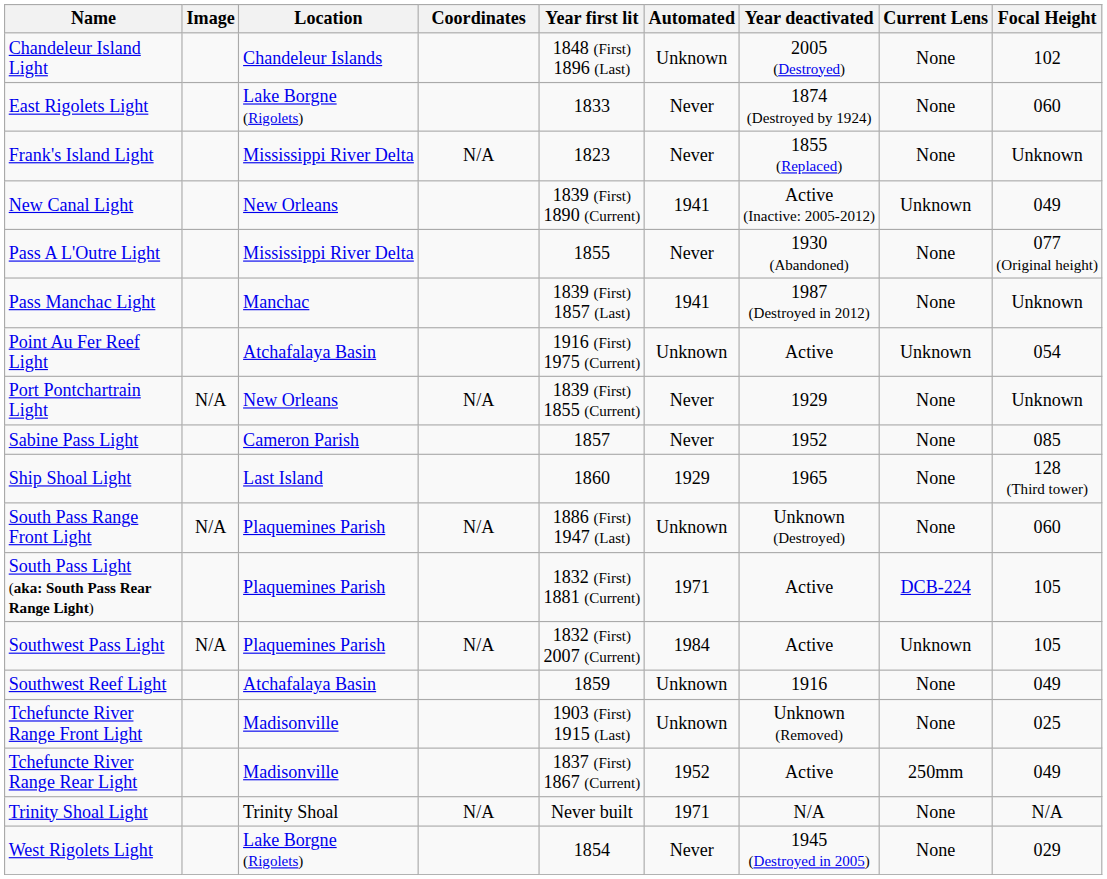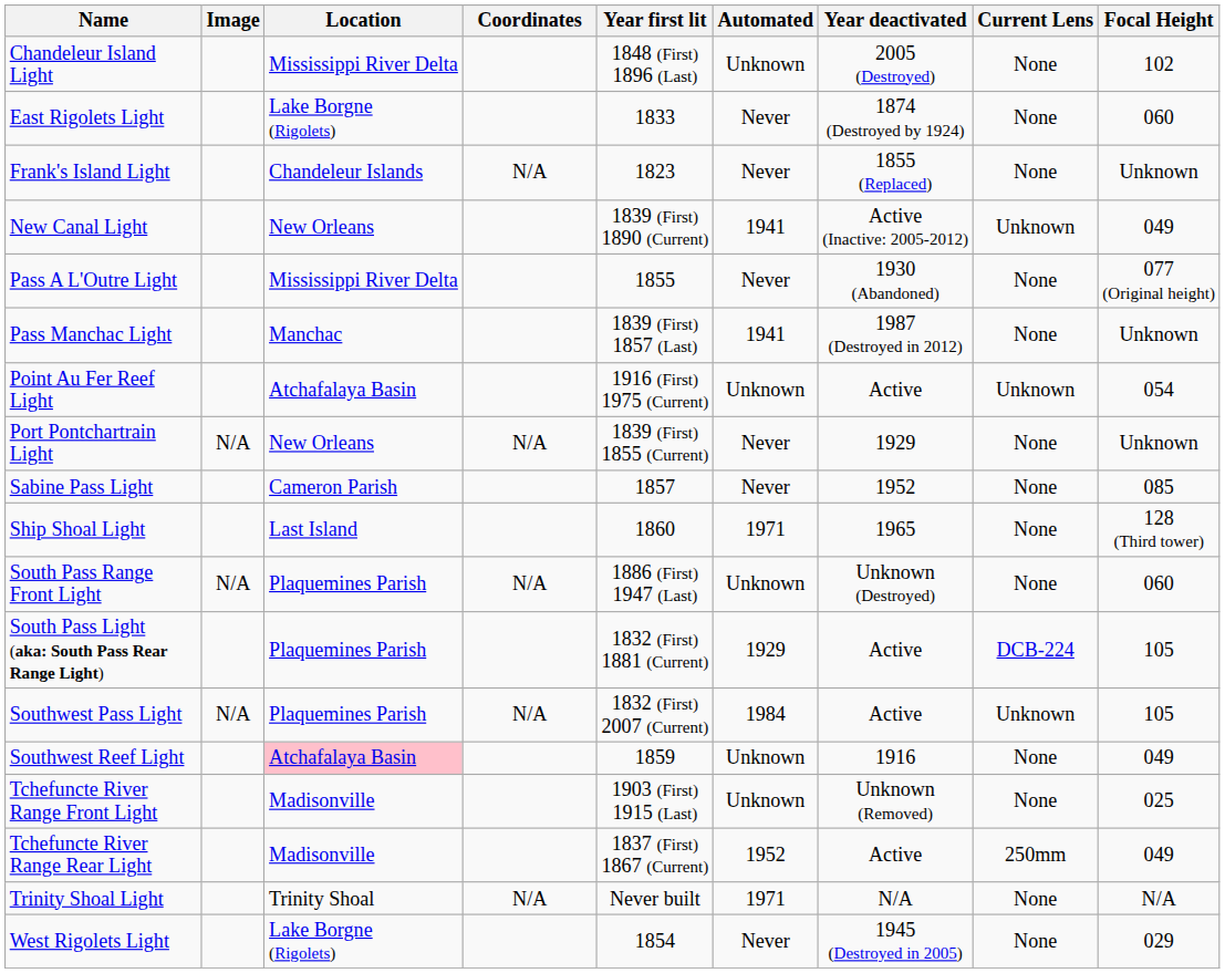Chandeleur Island Light | Location: Chandeleur Islands -> Mississippi River Delta
Frank's Island Light | Location: Mississippi River Delta -> Chandeleur Islands
Ship Shoal Light | Automated: 1929 -> 1971
South Pass Light (aka: South Pass Rear Range Light) | Automated: 1971 -> 1929
Southwest Reef Light | Location: no background -> pink background
